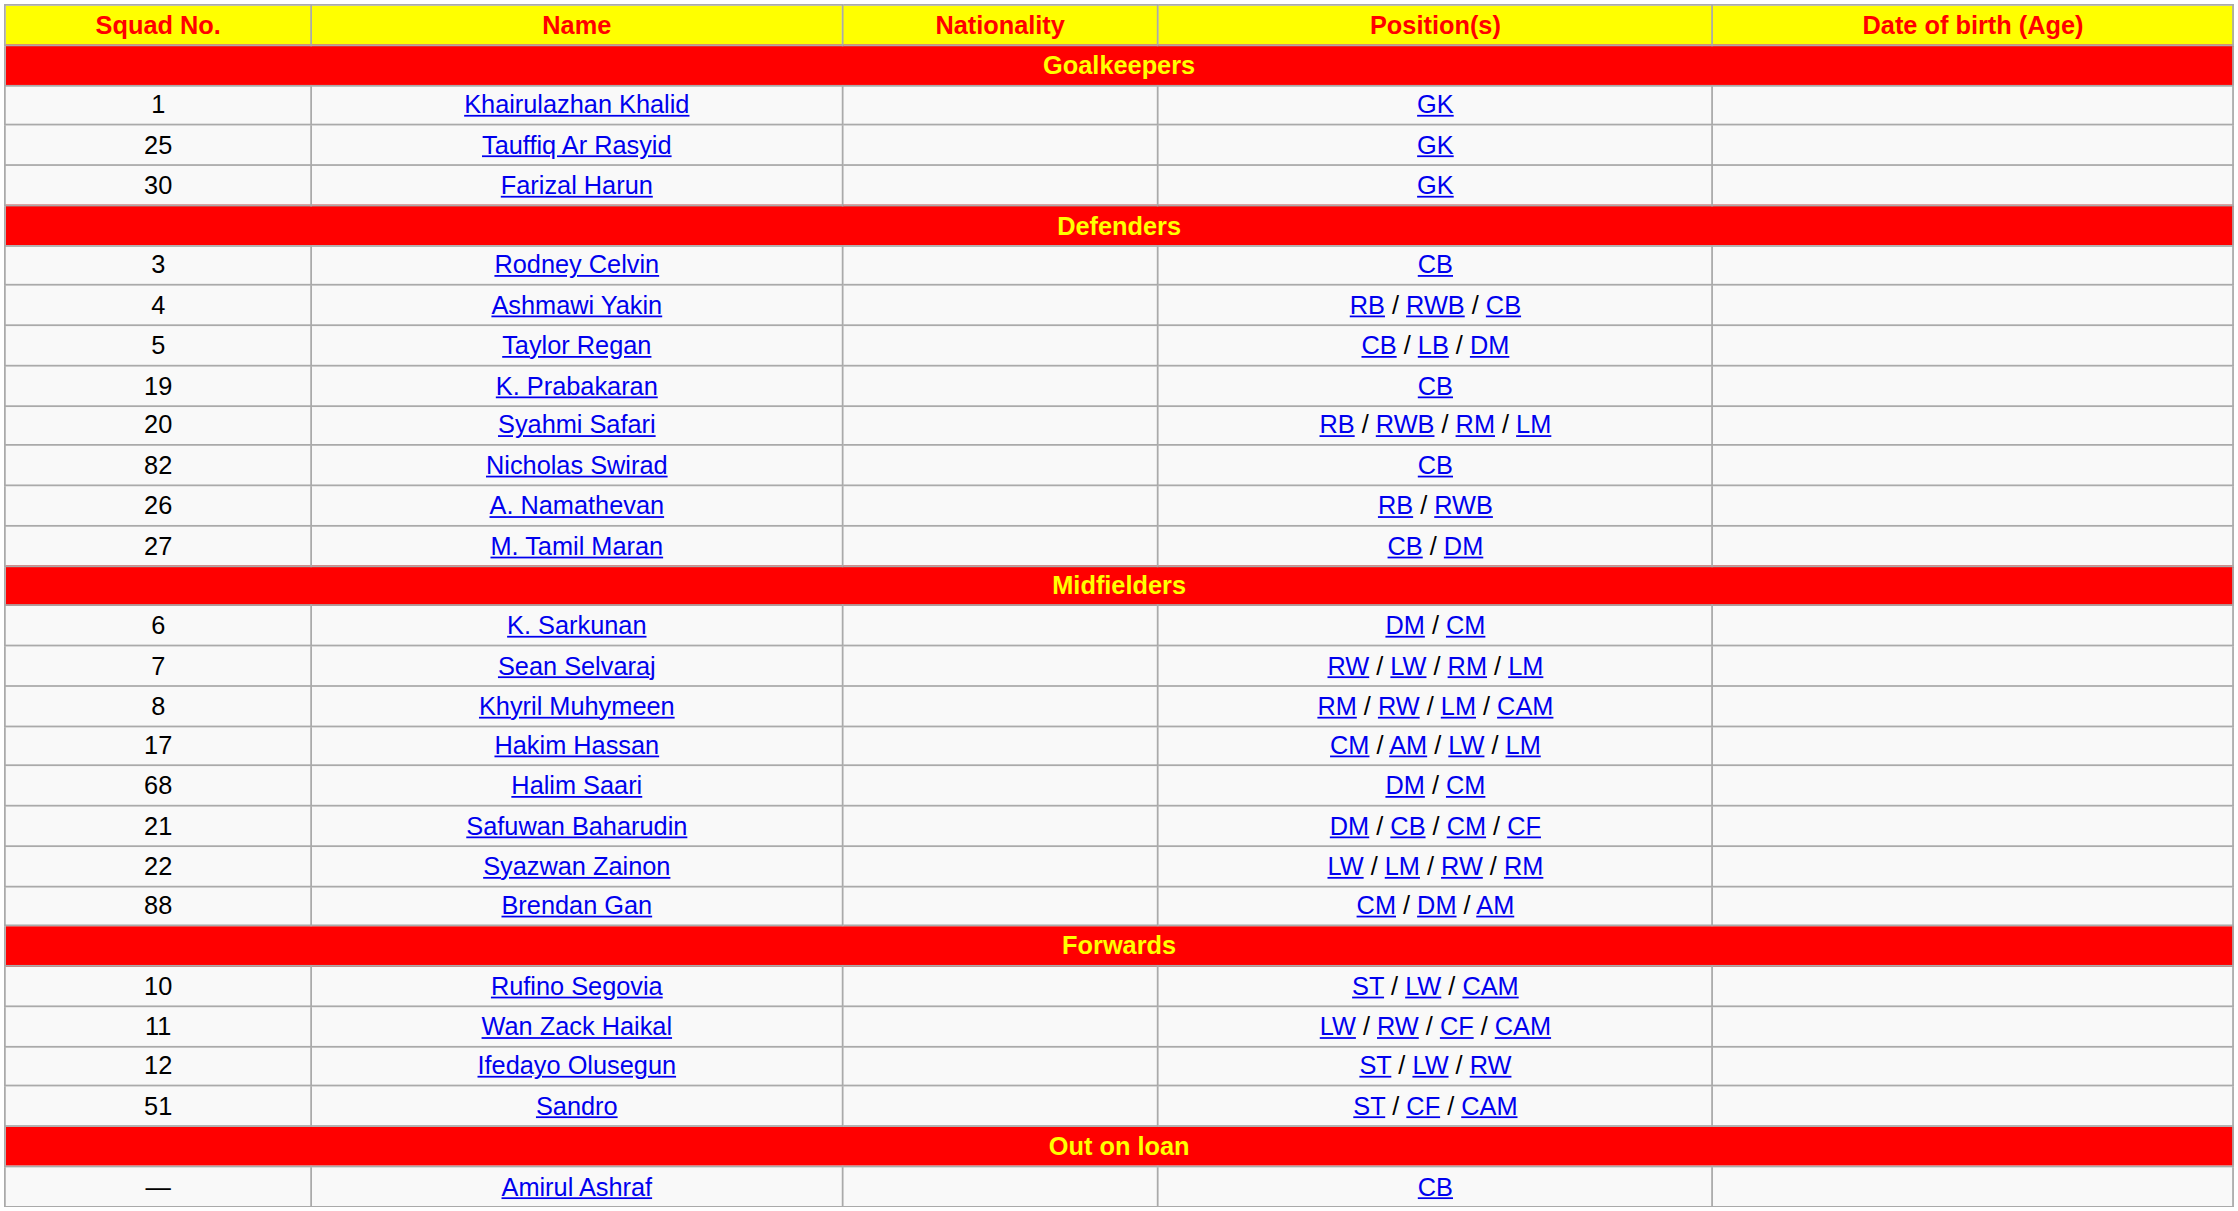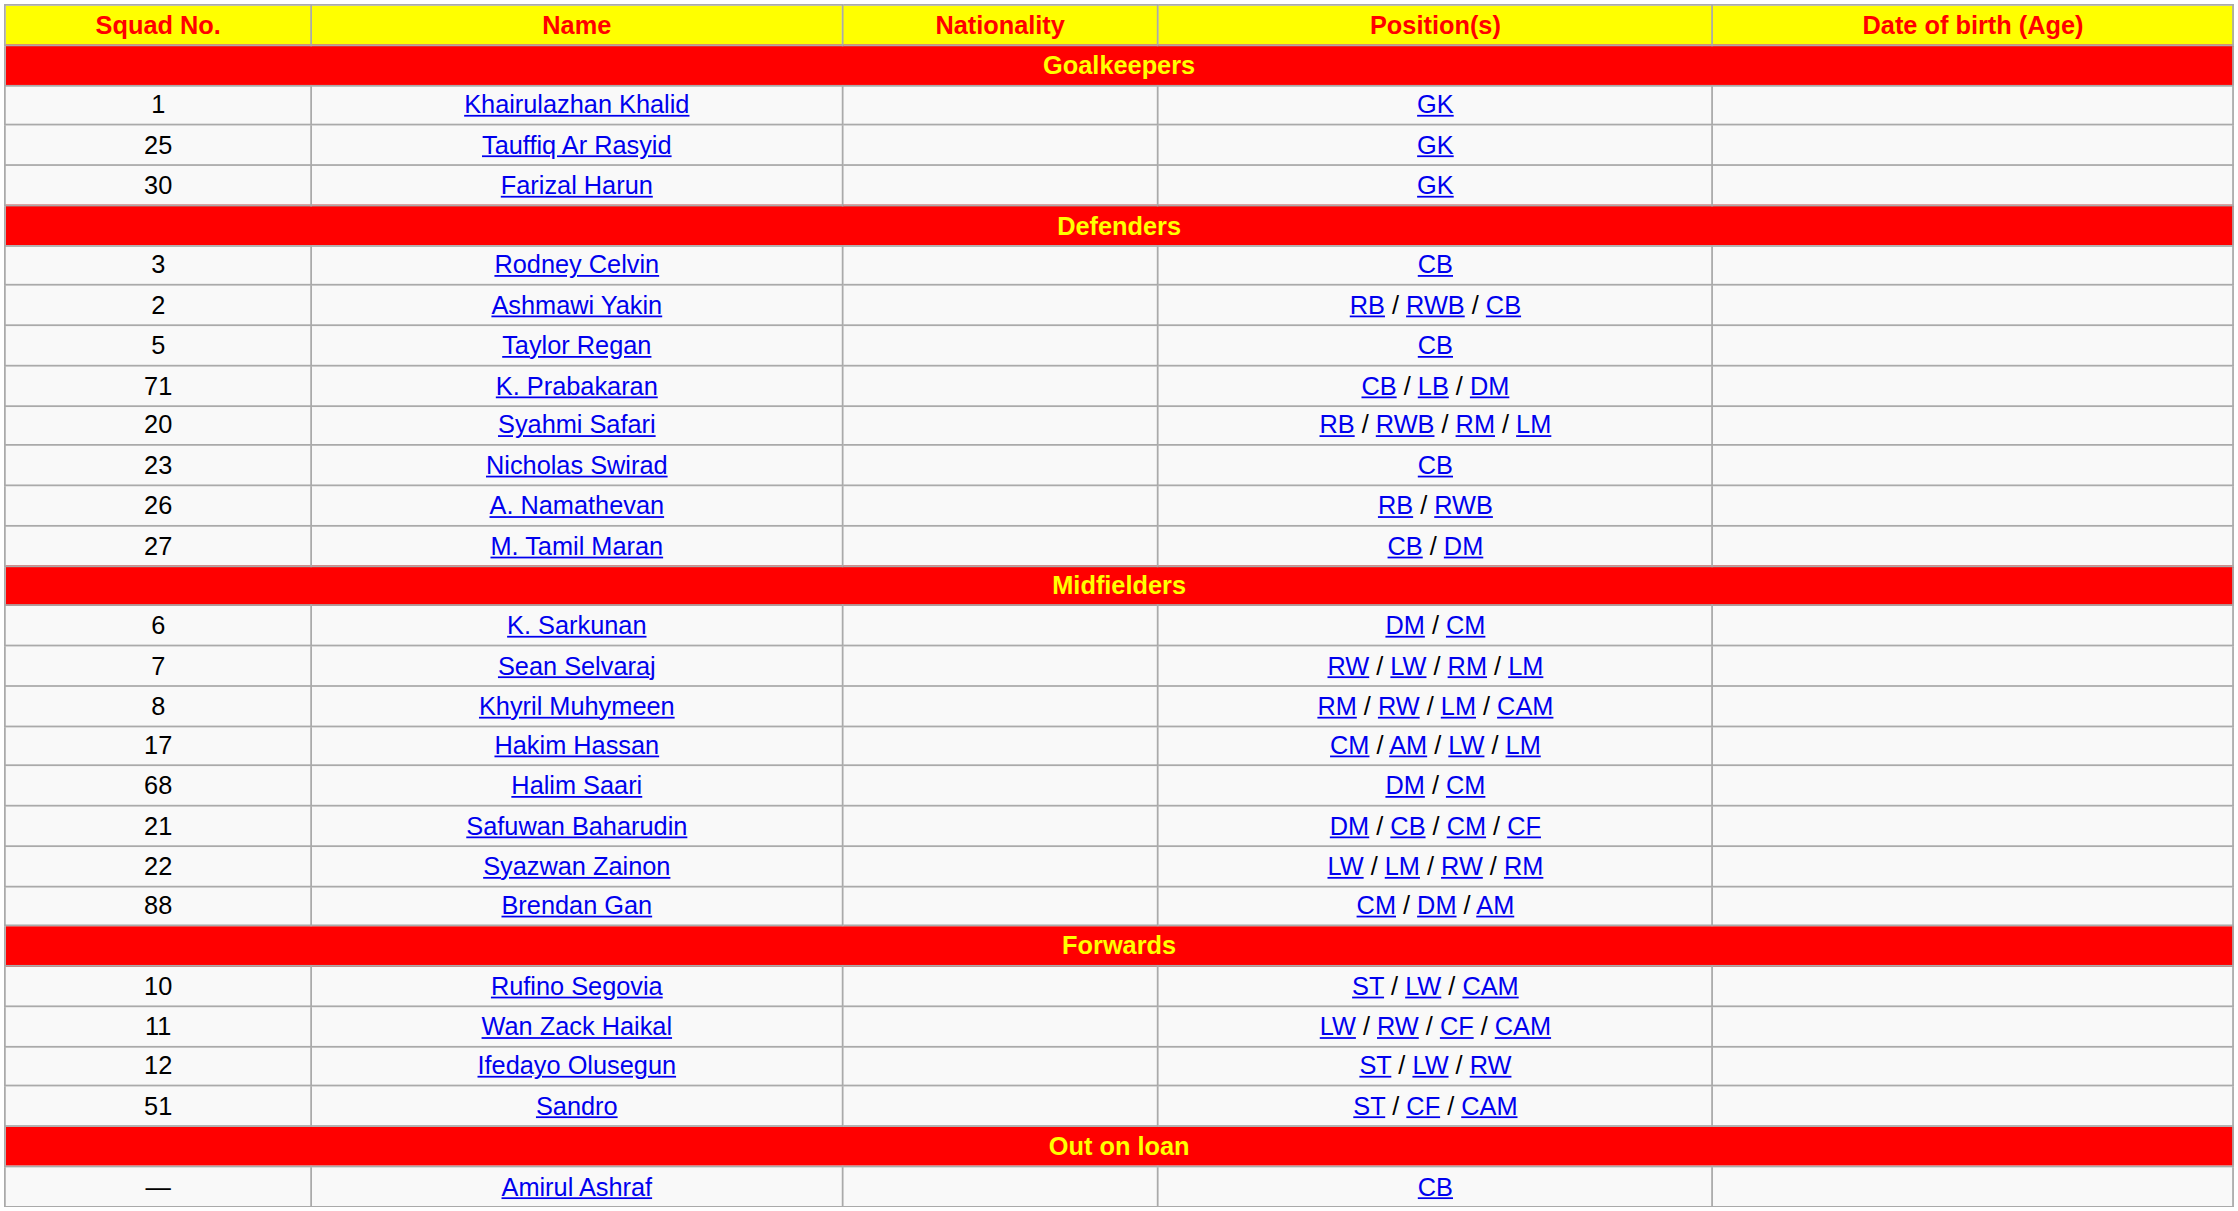Ashmawi Yakin | Squad No. / Goalkeepers: 4 -> 2
Taylor Regan | Position(s) / Goalkeepers: CB / LB / DM -> CB
K. Prabakaran | Squad No. / Goalkeepers: 19 -> 71
K. Prabakaran | Position(s) / Goalkeepers: CB -> CB / LB / DM
Nicholas Swirad | Squad No. / Goalkeepers: 82 -> 23
